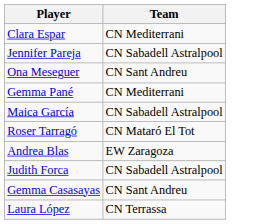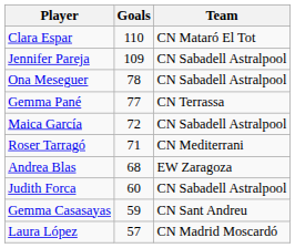+ column: Goals | 110 | 109 | 78 | 77 | 72 | 71 | 68 | 60 | 59 | 57
Clara Espar | Team: CN Mediterrani -> CN Mataró El Tot
Ona Meseguer | Team: CN Sant Andreu -> CN Sabadell Astralpool
Gemma Pané | Team: CN Mediterrani -> CN Terrassa
Roser Tarragó | Team: CN Mataró El Tot -> CN Mediterrani
Laura López | Team: CN Terrassa -> CN Madrid Moscardó
